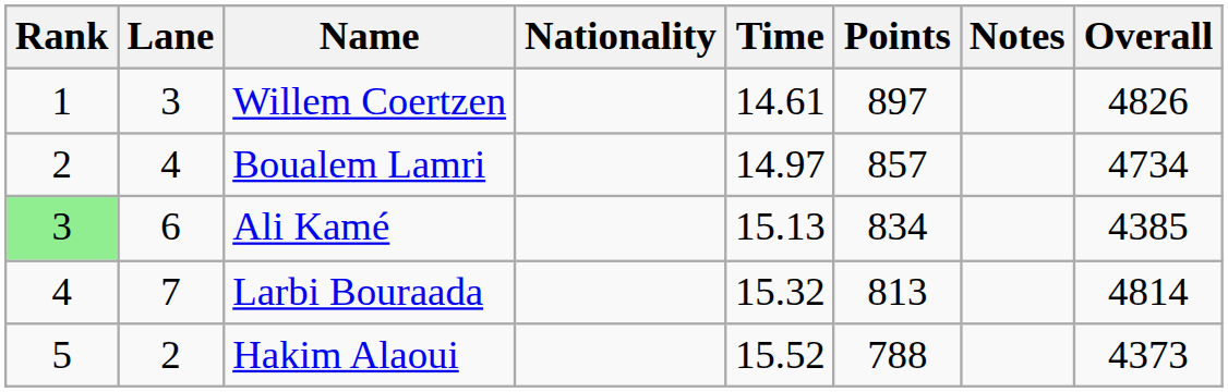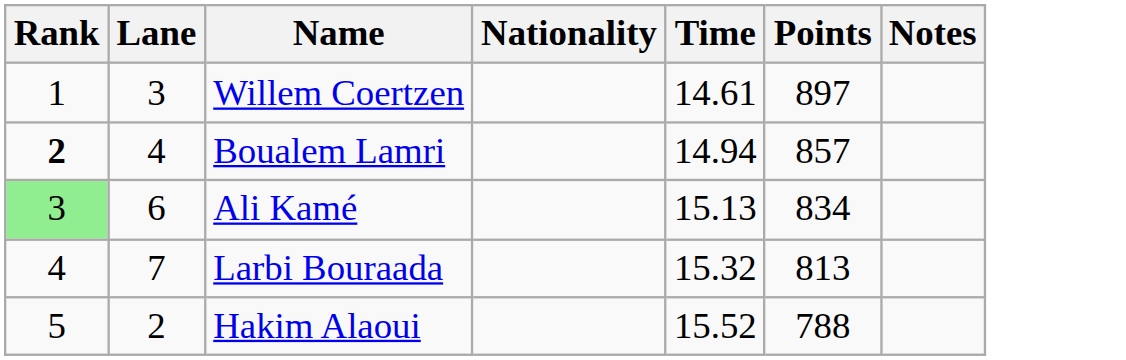- column: Overall | 4826 | 4734 | 4385 | 4814 | 4373
Boualem Lamri | Rank: normal -> bold
Boualem Lamri | Time: 14.97 -> 14.94
